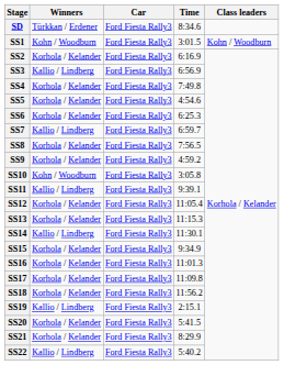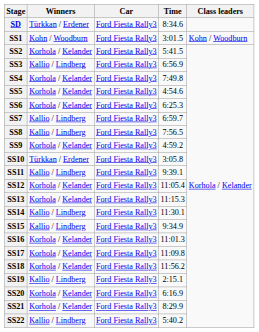SS2 | Time: 6:16.9 -> 5:41.5
SS8 | Winners: Korhola / Kelander -> Kallio / Lindberg
SS10 | Winners: Kohn / Woodburn -> Türkkan / Erdener
SS15 | Winners: Korhola / Kelander -> Kallio / Lindberg
SS20 | Time: 5:41.5 -> 6:16.9
